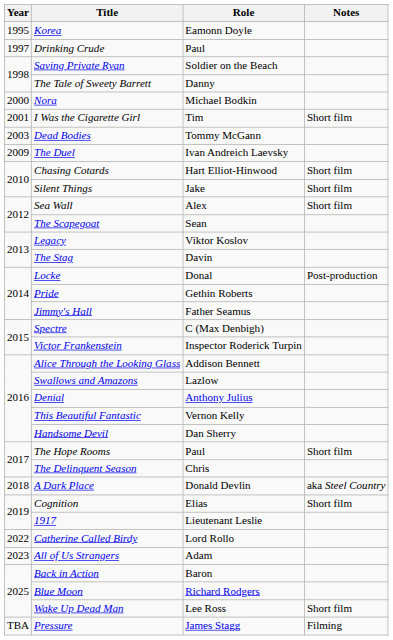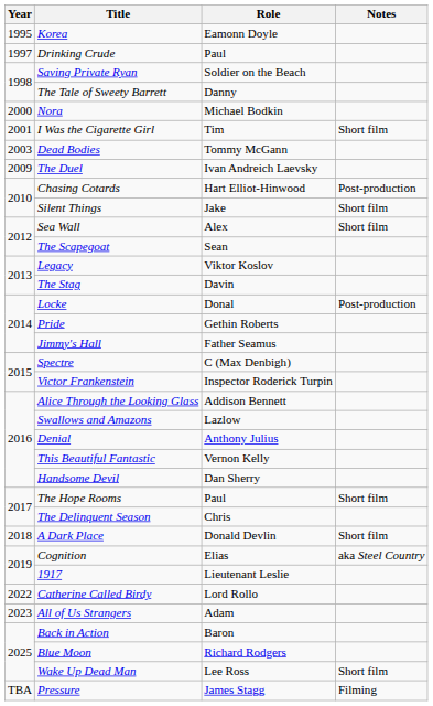Chasing Cotards | Notes: Short film -> Post-production
A Dark Place | Notes: aka Steel Country -> Short film
Cognition | Notes: Short film -> aka Steel Country
